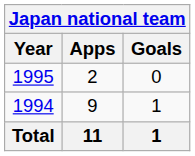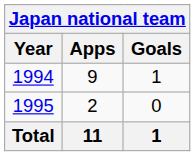rows swapped: 1994 <-> 1995
